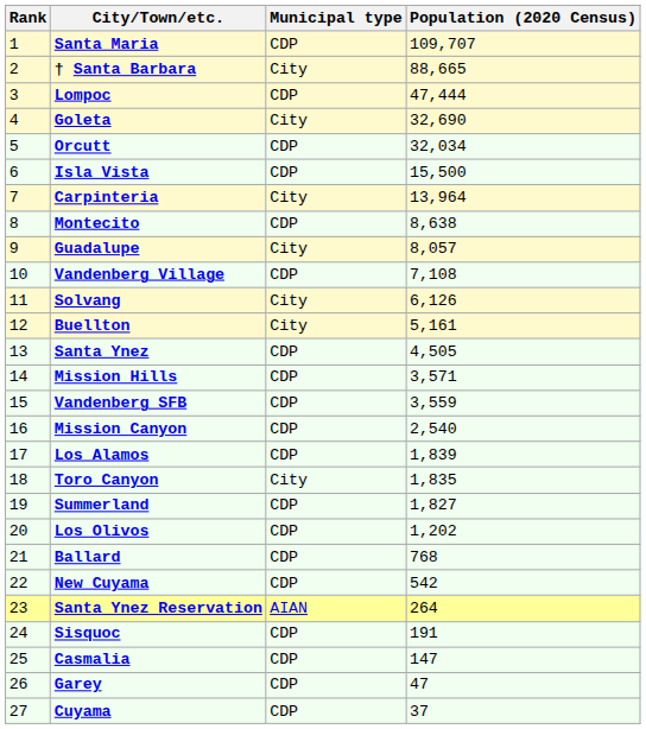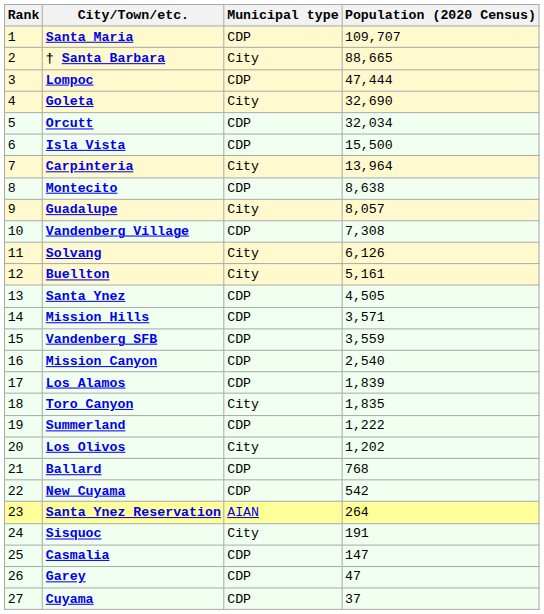Vandenberg Village | Population (2020 Census): 7,108 -> 7,308
Summerland | Population (2020 Census): 1,827 -> 1,222
Los Olivos | Municipal type: CDP -> City
Sisquoc | Municipal type: CDP -> City
